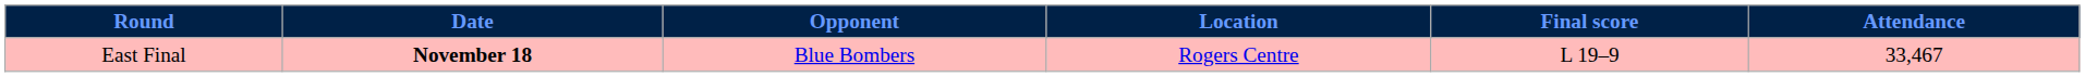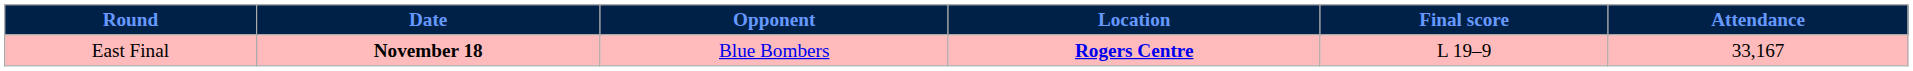East Final | Location: normal -> bold
East Final | Attendance: 33,467 -> 33,167
